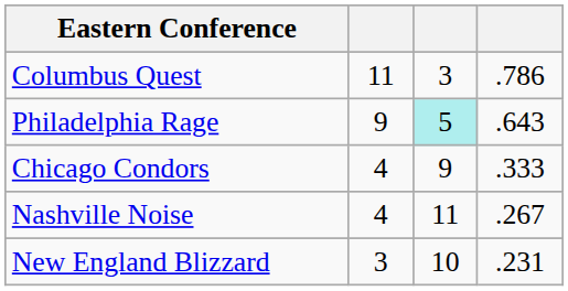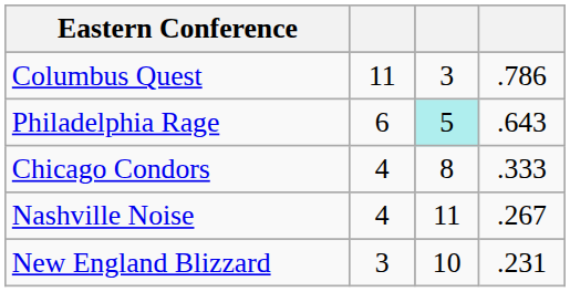Philadelphia Rage | column 2: 9 -> 6
Chicago Condors | column 3: 9 -> 8
